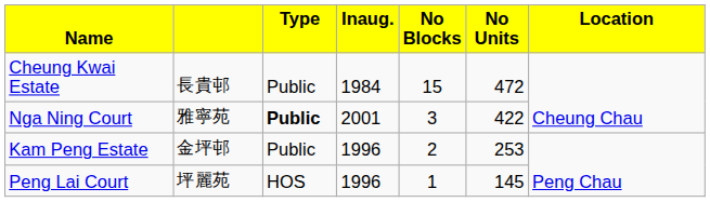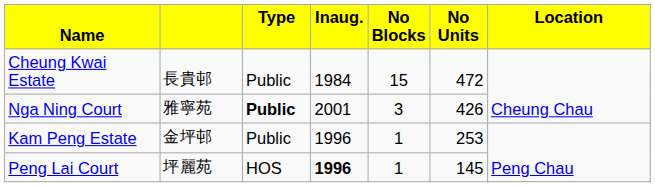Nga Ning Court | column 6: 422 -> 426
Kam Peng Estate | column 5: 2 -> 1
Peng Lai Court | column 4: normal -> bold
